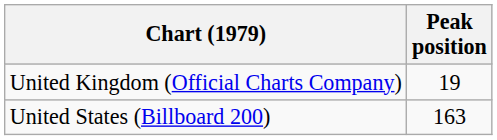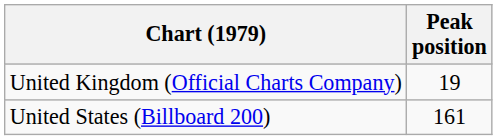United States (Billboard 200) | Peak position: 163 -> 161
